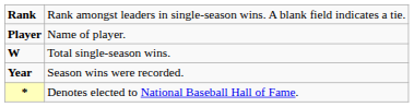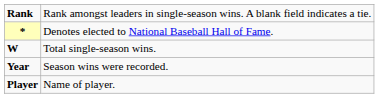rows swapped: Player <-> *
